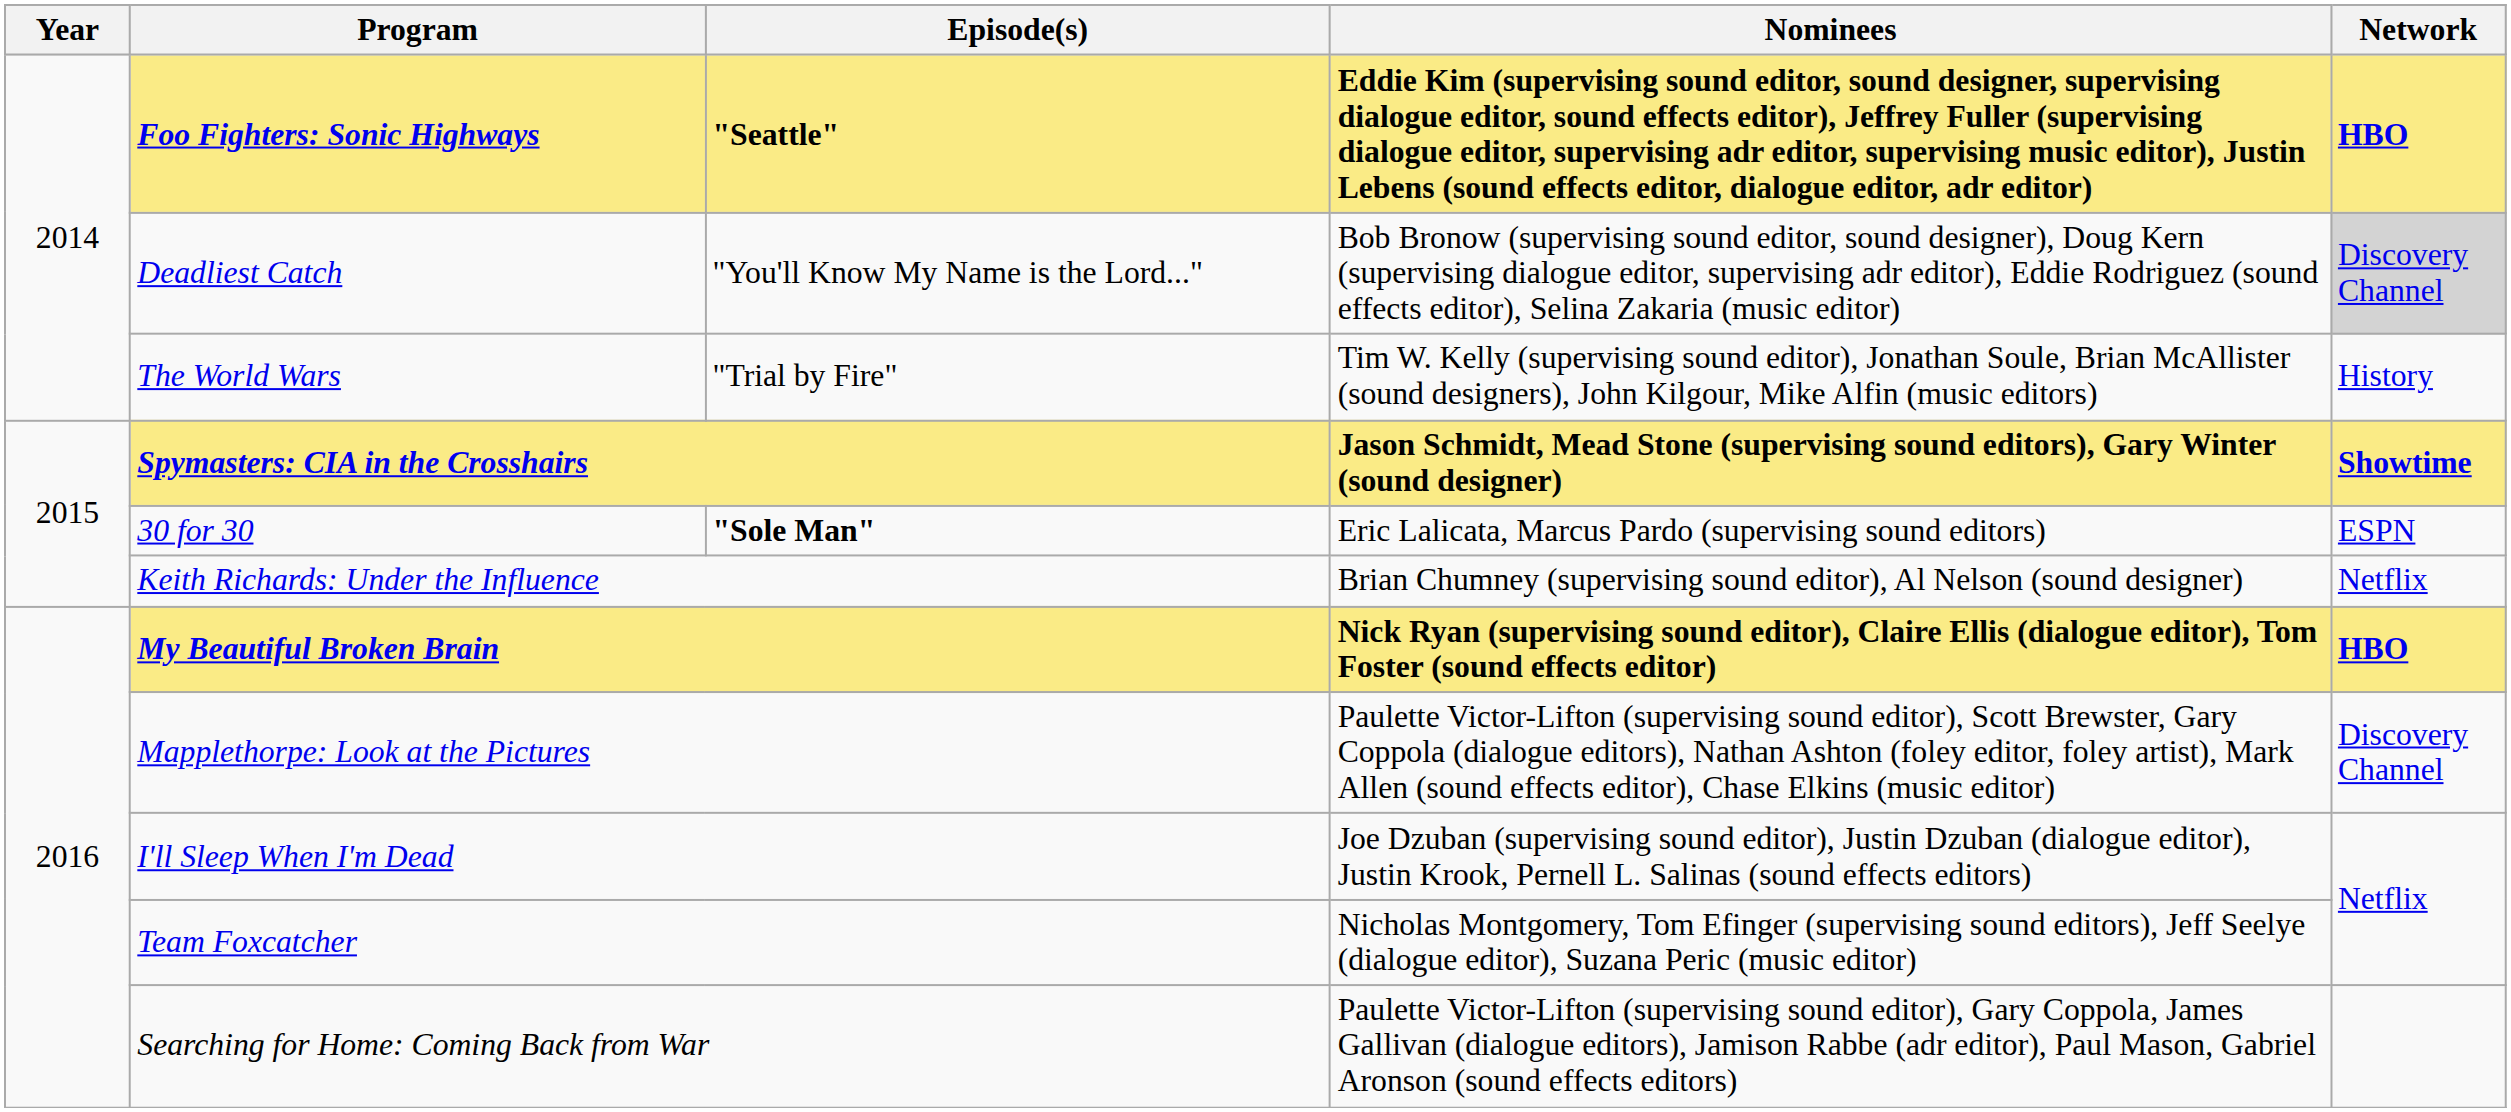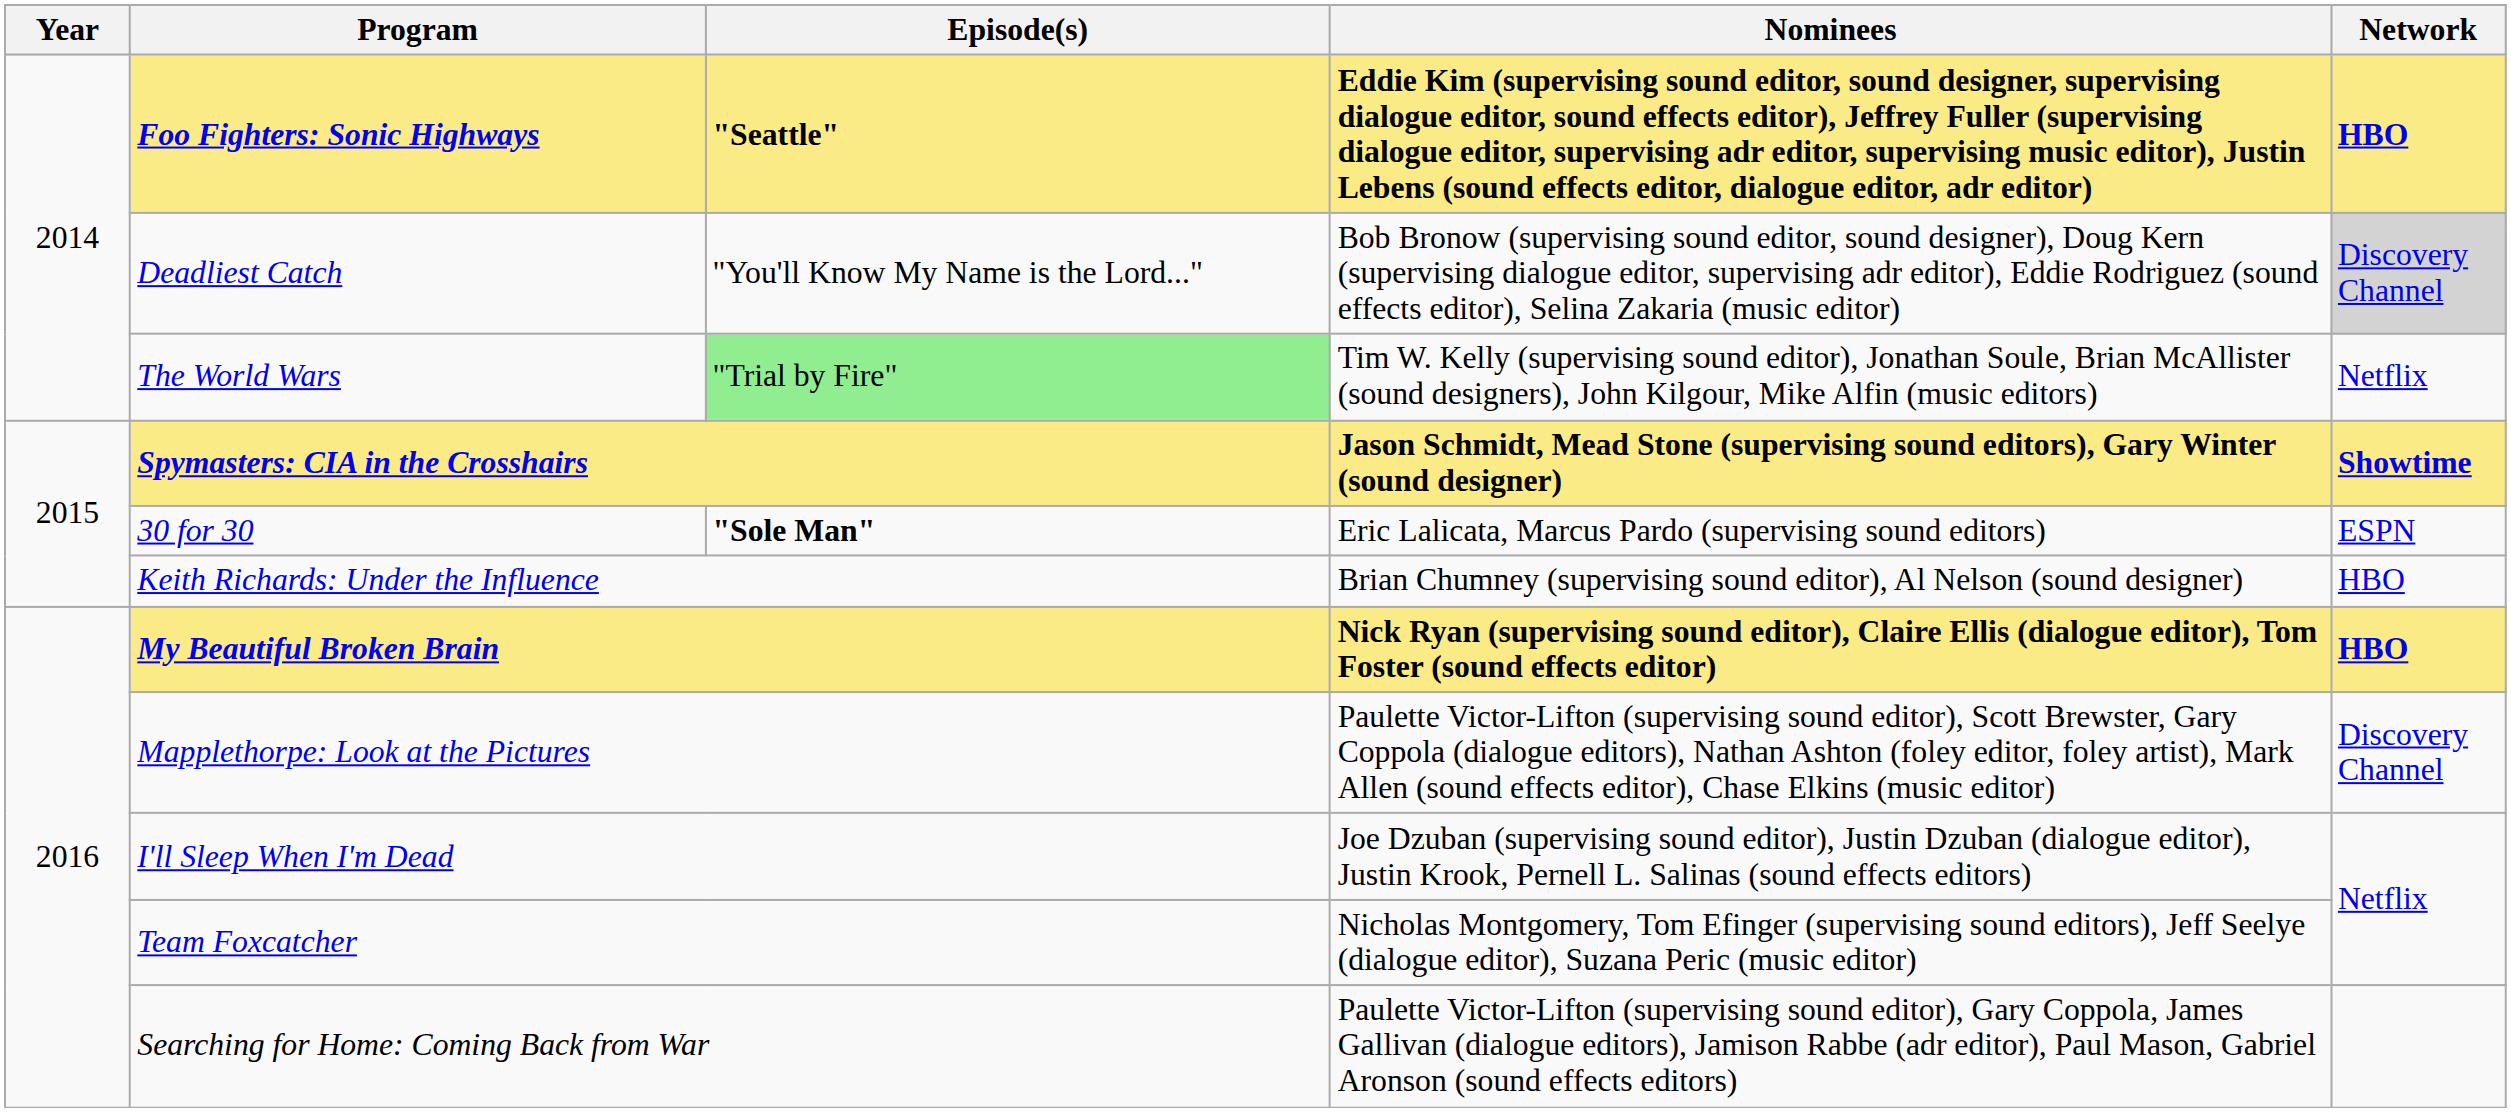The World Wars | Episode(s): no background -> lightgreen background
The World Wars | Network: History -> Netflix
Keith Richards: Under the Influence | Network: Netflix -> HBO
